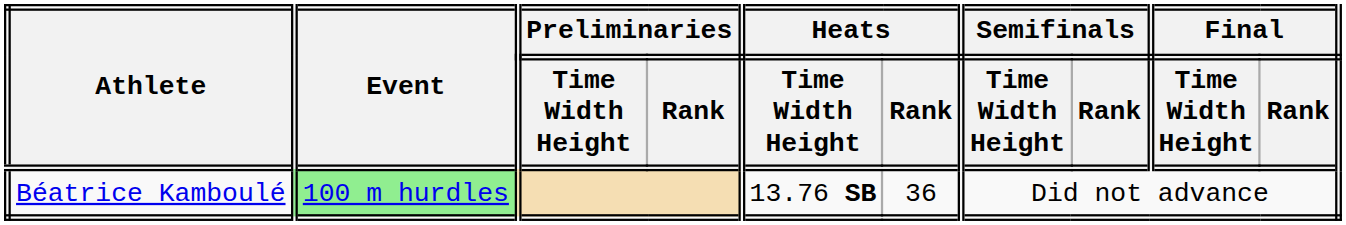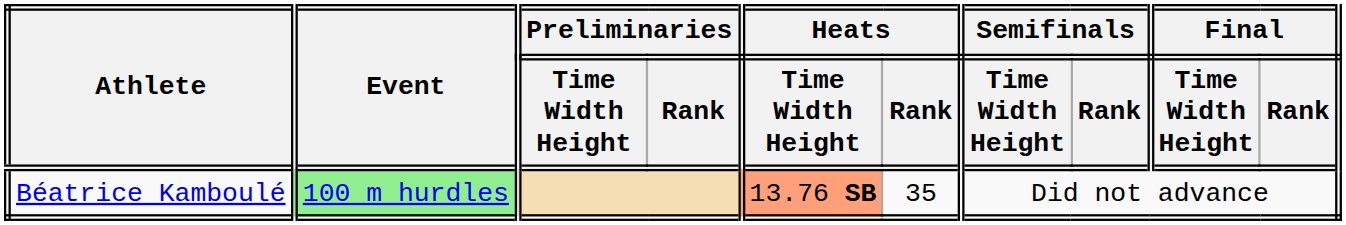Béatrice Kamboulé | Heats / Time Width Height: no background -> lightsalmon background
Béatrice Kamboulé | Heats / Rank: 36 -> 35
